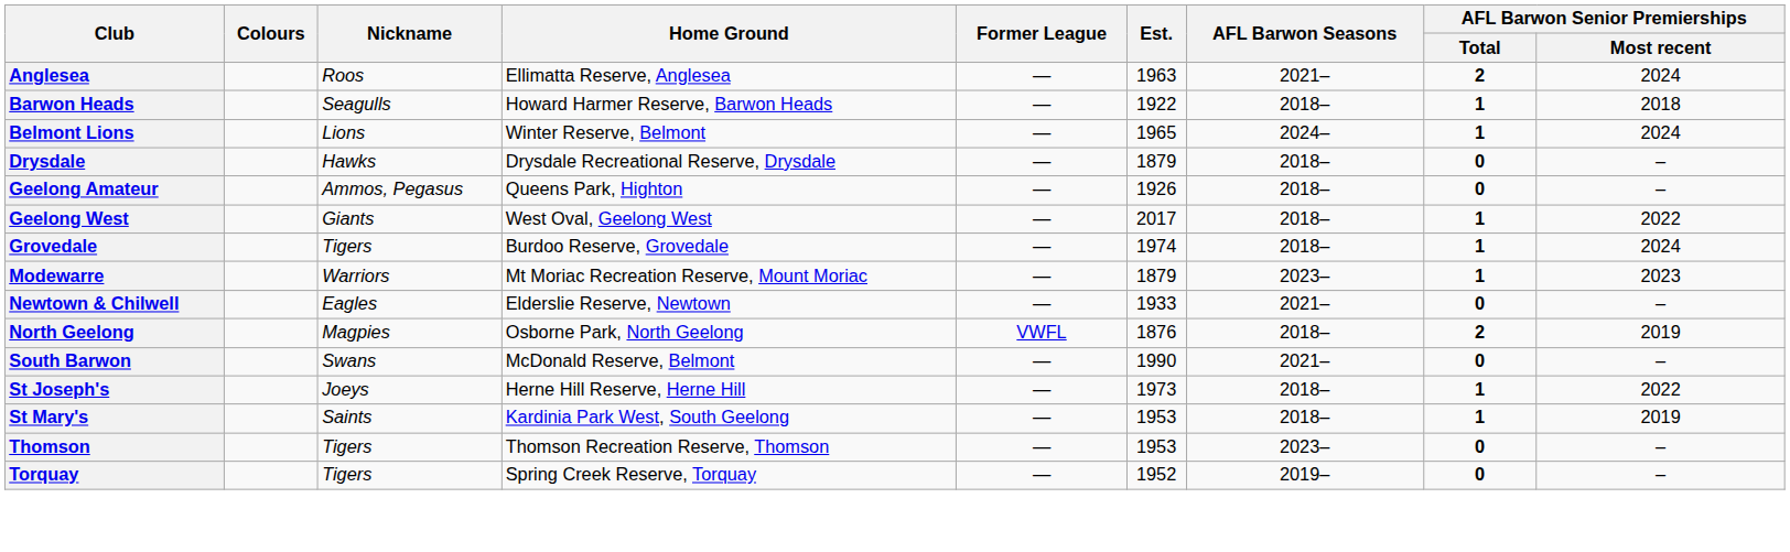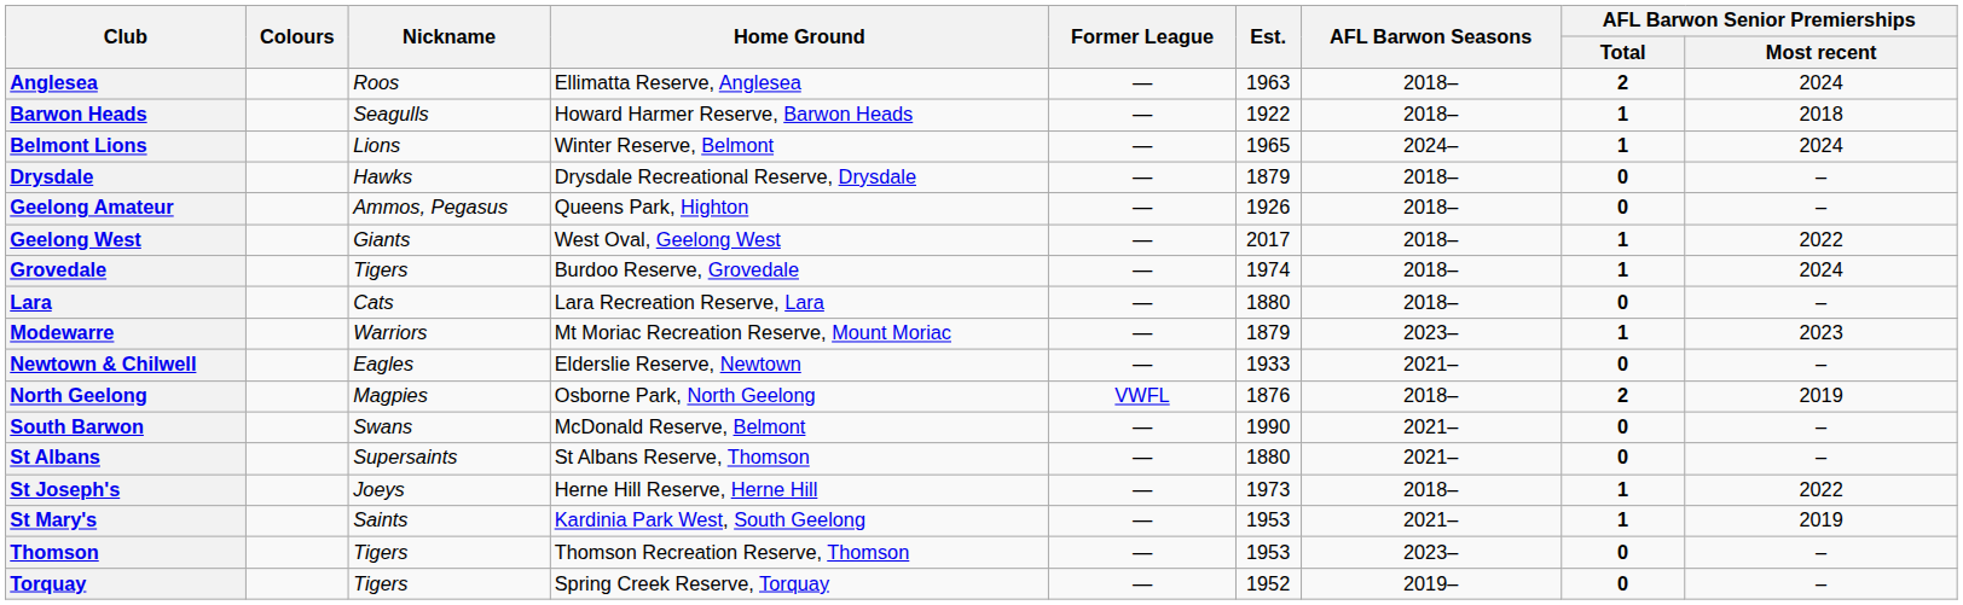Anglesea | AFL Barwon Seasons: 2021– -> 2018–
+ row: Lara | Cats | Lara Recreation Reserve, Lara | — | 1880 | 2018– | 0 | –
+ row: St Albans | Supersaints | St Albans Reserve, Thomson | — | 1880 | 2021– | 0 | –
St Mary's | AFL Barwon Seasons: 2018– -> 2021–
